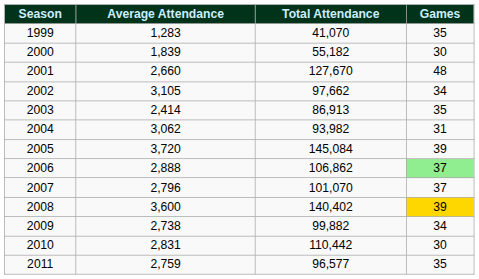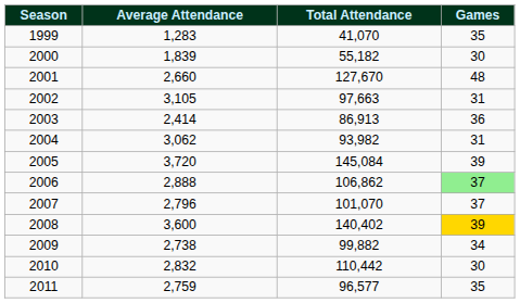2002 | Total Attendance: 97,662 -> 97,663
2002 | Games: 34 -> 31
2003 | Games: 35 -> 36
2010 | Average Attendance: 2,831 -> 2,832
